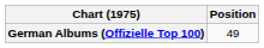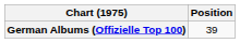German Albums (Offizielle Top 100) | Position: 49 -> 39
